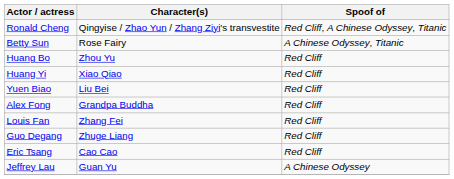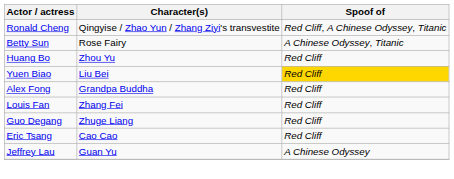- row: Huang Yi | Xiao Qiao | Red Cliff
Yuen Biao | Spoof of: no background -> gold background
